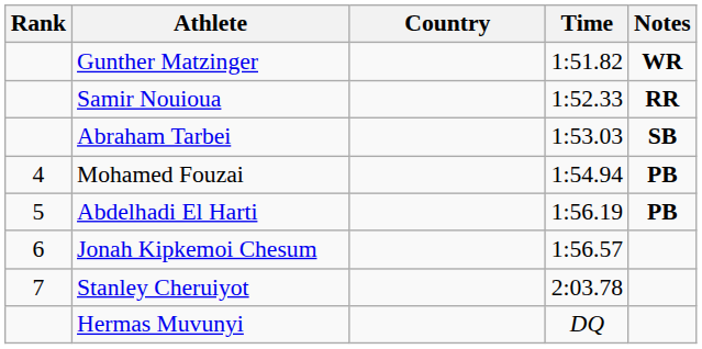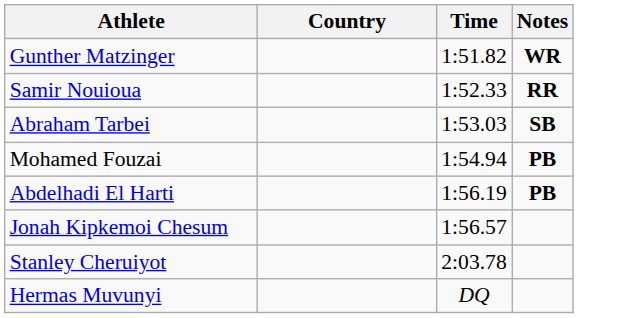- column: Rank | 4 | 5 | 6 | 7
